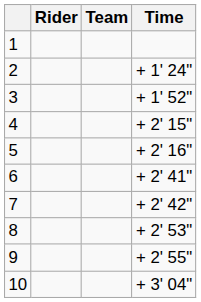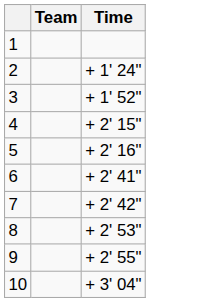- column: Rider
